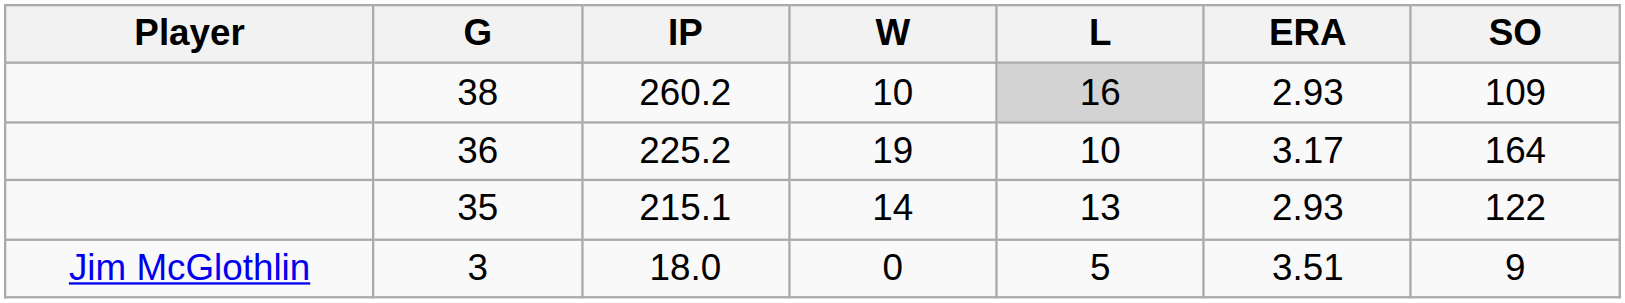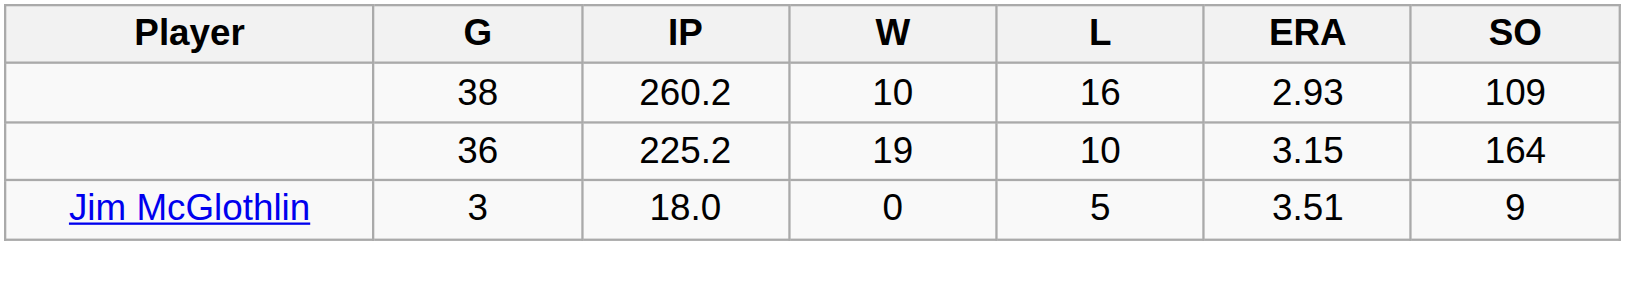260.2 | L: lightgrey background -> no background
225.2 | ERA: 3.17 -> 3.15
- row: 35 | 215.1 | 14 | 13 | 2.93 | 122
